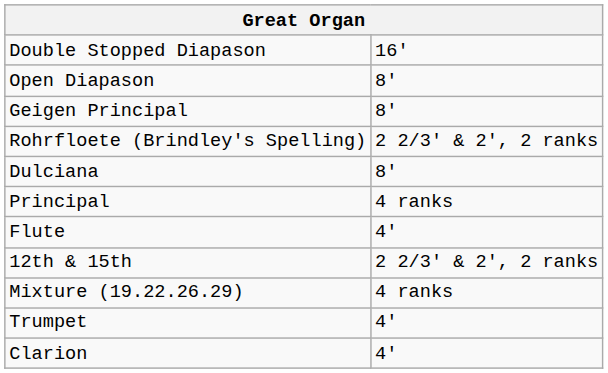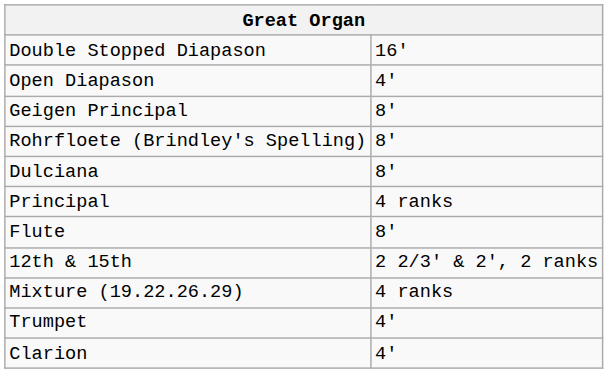Open Diapason | column 2: 8' -> 4'
Rohrfloete (Brindley's Spelling) | column 2: 2 2/3' & 2', 2 ranks -> 8'
Flute | column 2: 4' -> 8'
